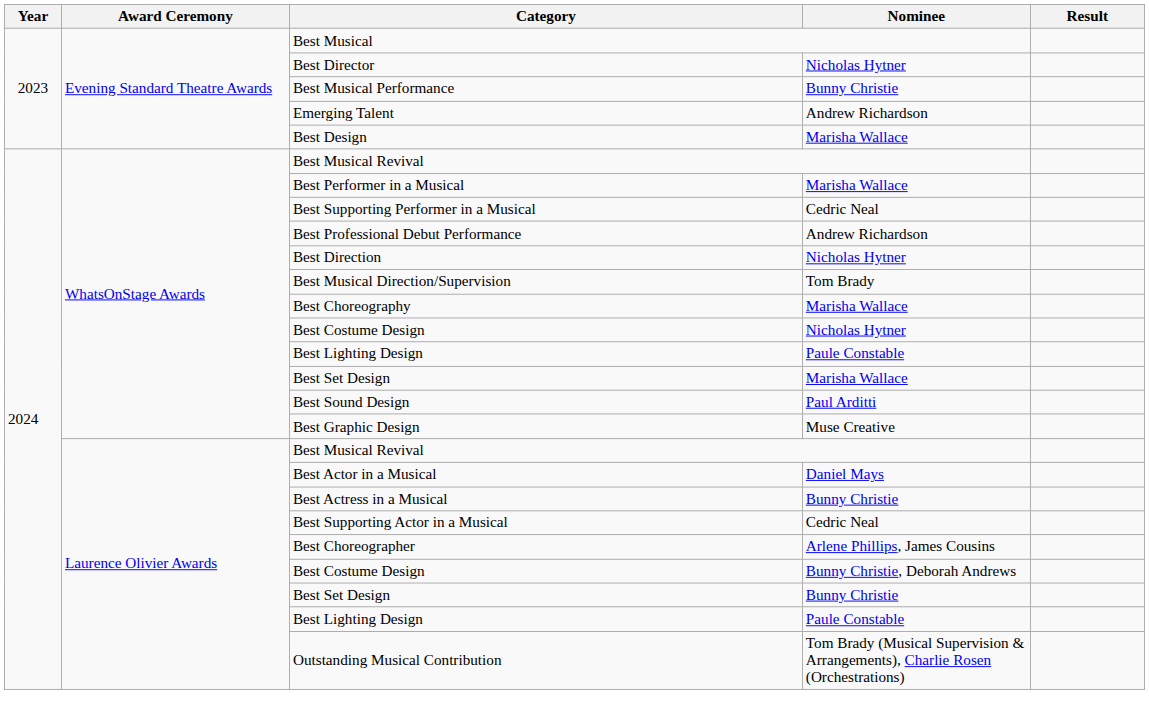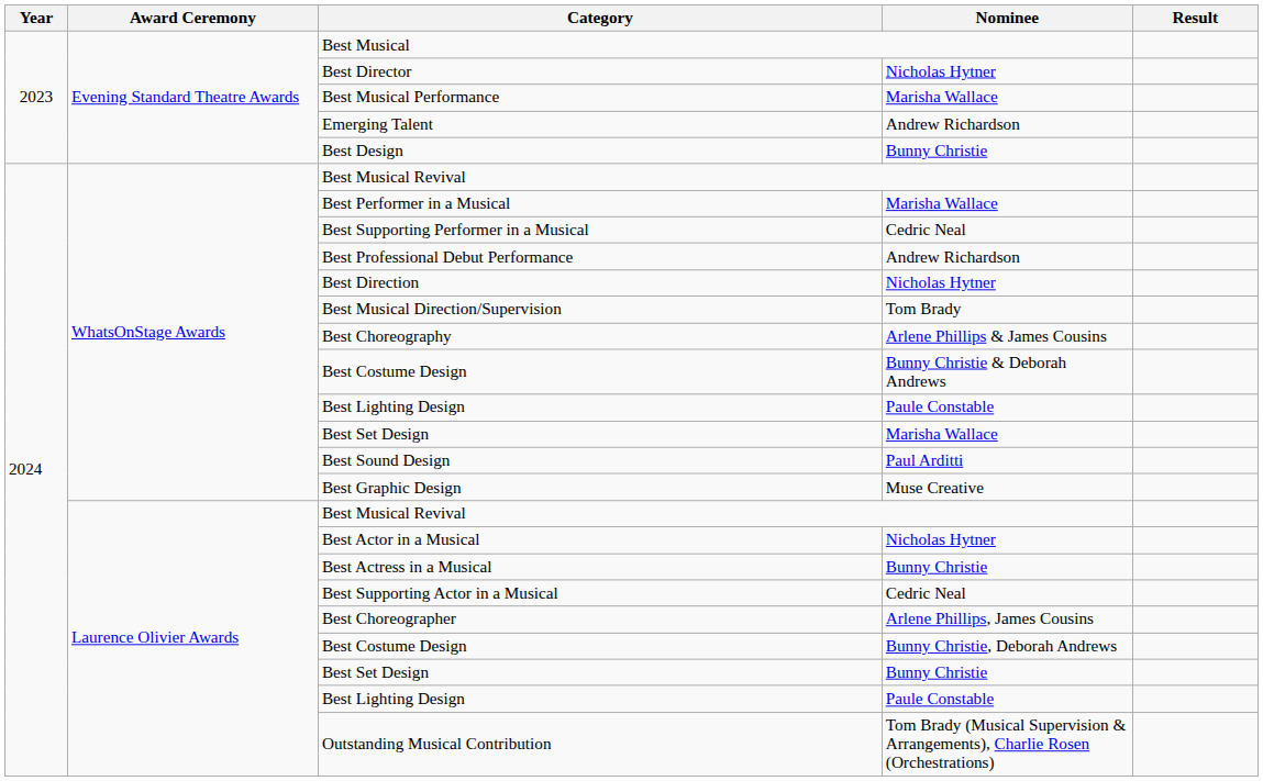Best Musical Performance | Nominee: Bunny Christie -> Marisha Wallace
Best Design | Nominee: Marisha Wallace -> Bunny Christie
Best Choreography | Nominee: Marisha Wallace -> Arlene Phillips & James Cousins
WhatsOnStage Awards / Best Costume Design | Nominee: Nicholas Hytner -> Bunny Christie & Deborah Andrews
Best Actor in a Musical | Nominee: Daniel Mays -> Nicholas Hytner
